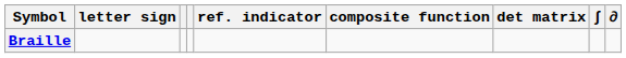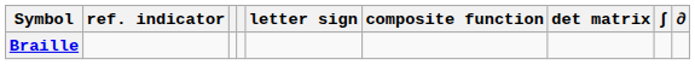columns swapped: ref. indicator <-> letter sign
